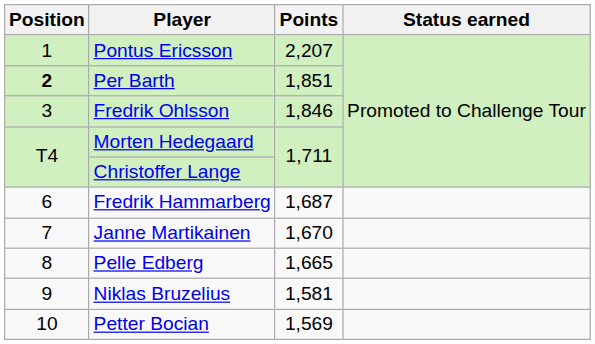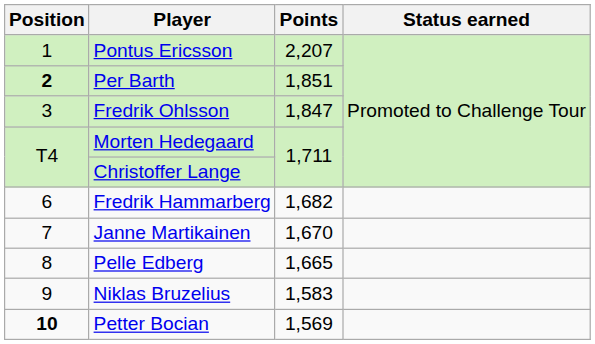Fredrik Ohlsson | Points: 1,846 -> 1,847
Fredrik Hammarberg | Points: 1,687 -> 1,682
Niklas Bruzelius | Points: 1,581 -> 1,583
Petter Bocian | Position: normal -> bold
